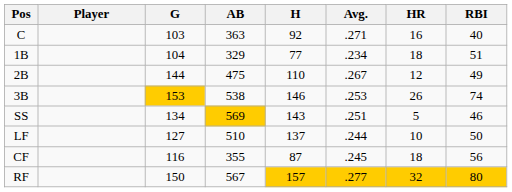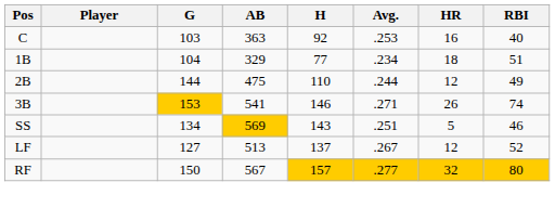C | Avg.: .271 -> .253
2B | Avg.: .267 -> .244
3B | AB: 538 -> 541
3B | Avg.: .253 -> .271
LF | AB: 510 -> 513
LF | Avg.: .244 -> .267
LF | HR: 10 -> 12
LF | RBI: 50 -> 52
- row: CF | 116 | 355 | 87 | .245 | 18 | 56
